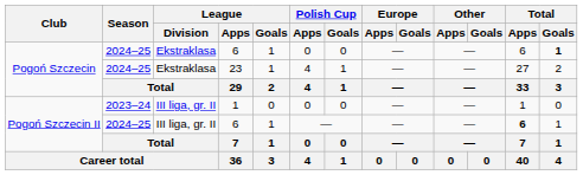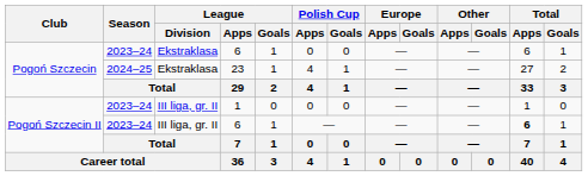Pogoń Szczecin / 6 | Season: 2024–25 -> 2023–24
Pogoń Szczecin / 6 | Total / Goals: bold -> normal
Pogoń Szczecin II / 6 | Season: 2024–25 -> 2023–24
